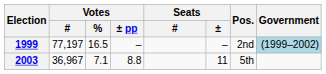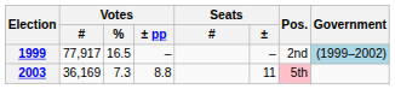1999 | Votes / #: 77,197 -> 77,917
2003 | Votes / #: 36,967 -> 36,169
2003 | Votes / %: 7.1 -> 7.3
2003 | Pos.: no background -> pink background
